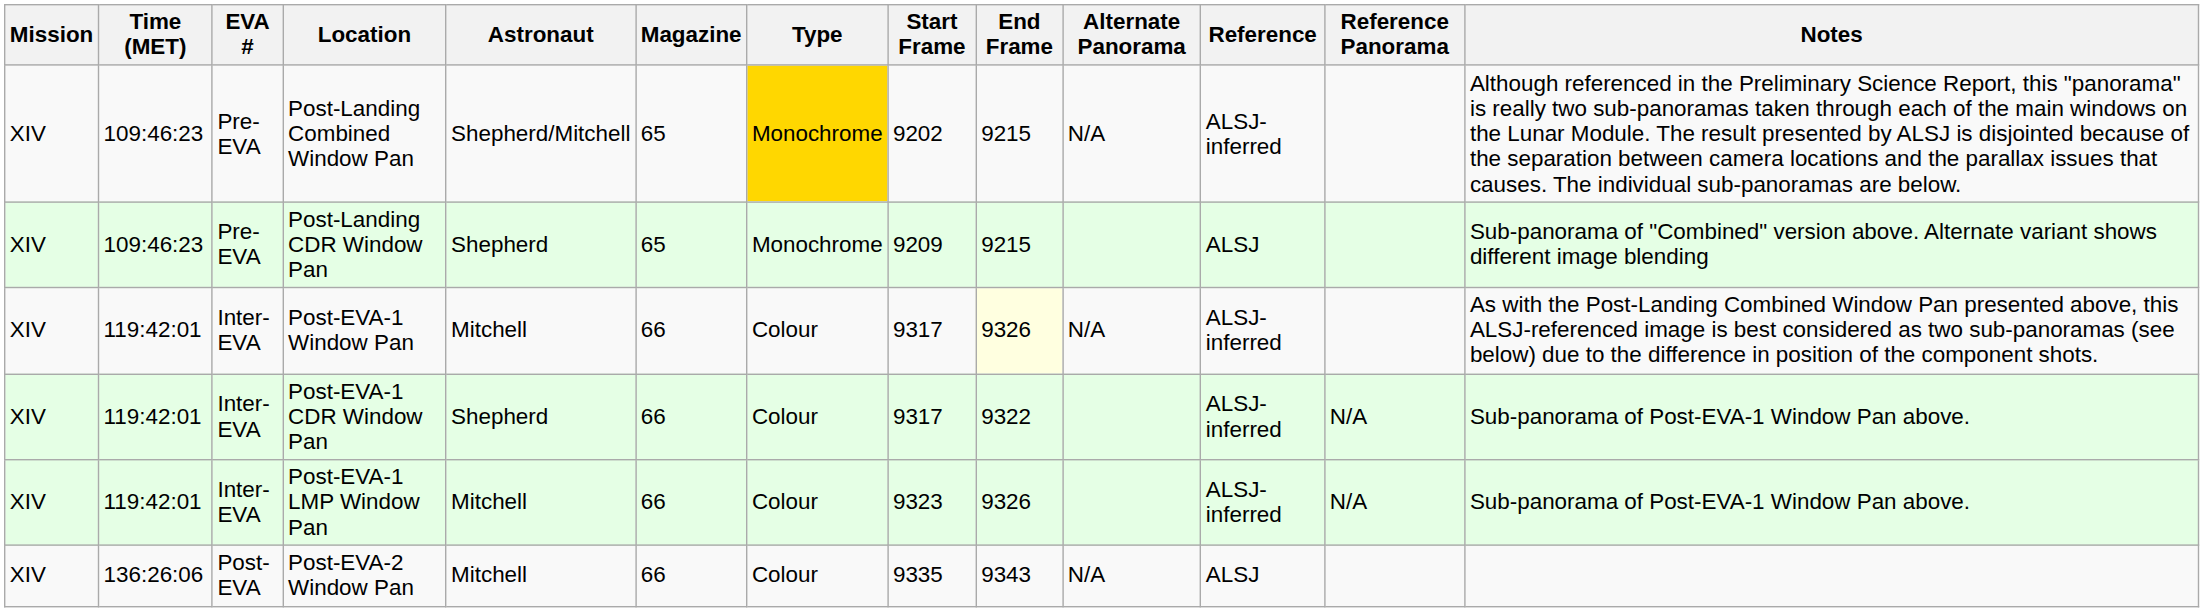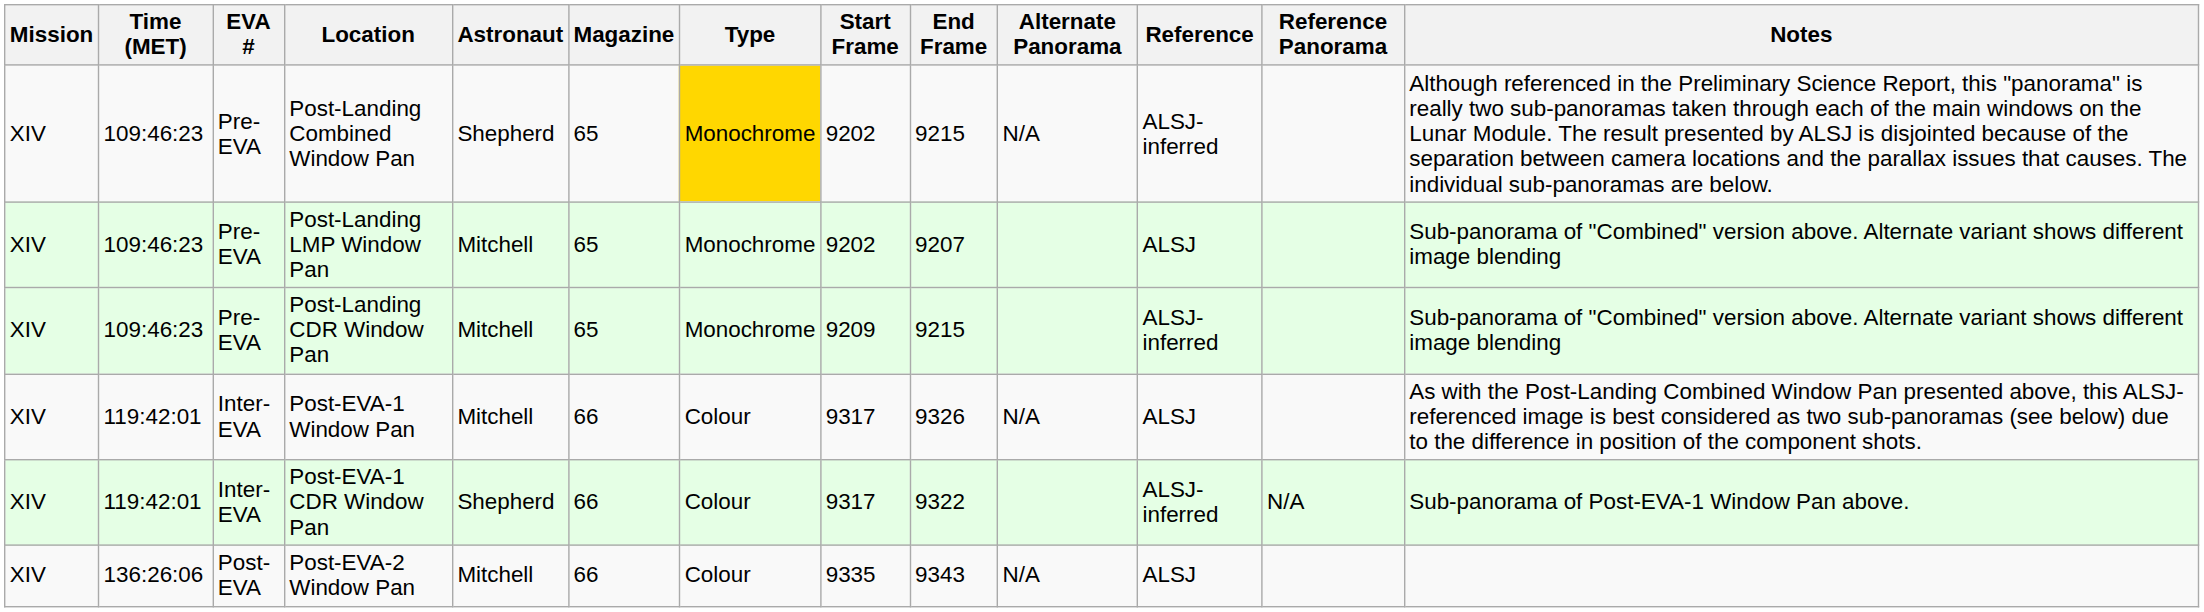Post-Landing Combined Window Pan | Astronaut: Shepherd/Mitchell -> Shepherd
+ row: XIV | 109:46:23 | Pre-EVA | Post-Landing LMP Window Pan | Mitchell | 65 | Monochrome | 9202 | 9207 | ALSJ | Sub-panorama of "Combined" version above. Alternate variant shows different image blending
Post-Landing CDR Window Pan | Astronaut: Shepherd -> Mitchell
Post-Landing CDR Window Pan | Reference: ALSJ -> ALSJ-inferred
Post-EVA-1 Window Pan | End Frame: lightyellow background -> no background
Post-EVA-1 Window Pan | Reference: ALSJ-inferred -> ALSJ
- row: XIV | 119:42:01 | Inter-EVA | Post-EVA-1 LMP Window Pan | Mitchell | 66 | Colour | 9323 | 9326 | ALSJ-inferred | N/A | Sub-panorama of Post-EVA-1 Window Pan above.
